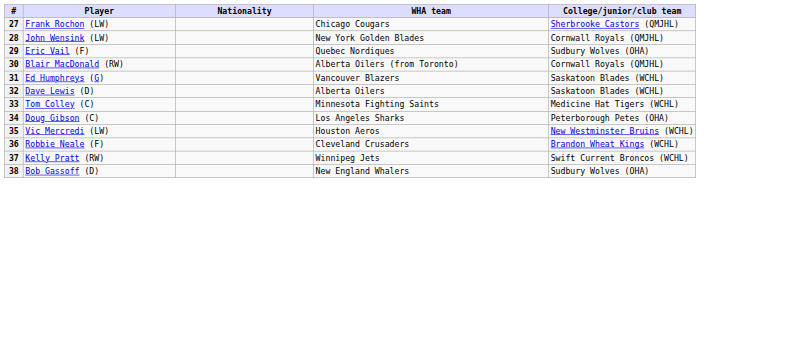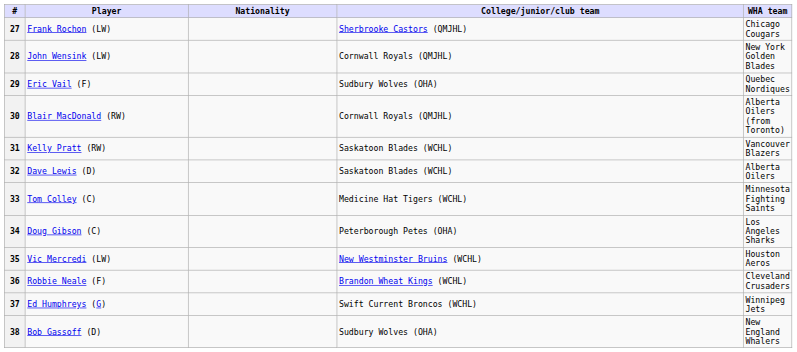columns swapped: WHA team <-> College/junior/club team
31 | Player: Ed Humphreys (G) -> Kelly Pratt (RW)
37 | Player: Kelly Pratt (RW) -> Ed Humphreys (G)
